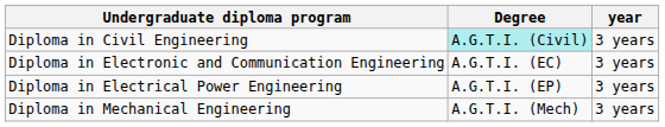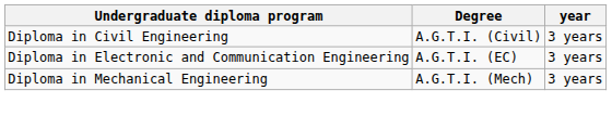Diploma in Civil Engineering | Degree: paleturquoise background -> no background
- row: Diploma in Electrical Power Engineering | A.G.T.I. (EP) | 3 years
